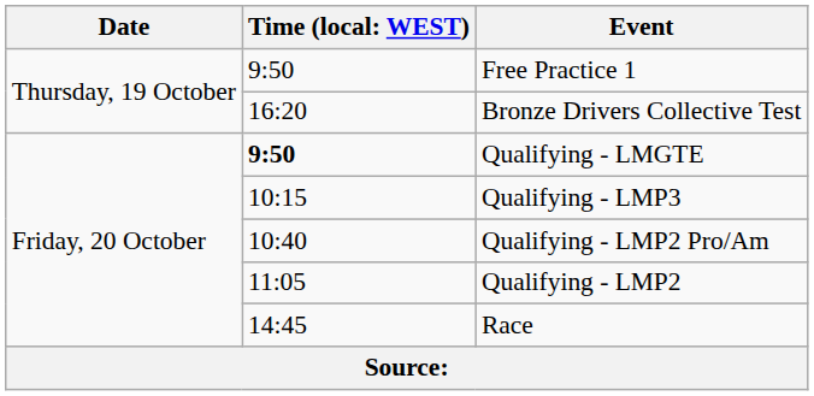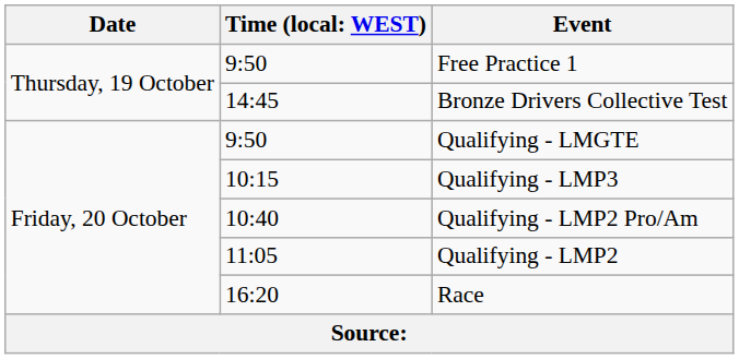Bronze Drivers Collective Test | column 2: 16:20 -> 14:45
Qualifying - LMGTE | column 2: bold -> normal
Race | column 2: 14:45 -> 16:20
